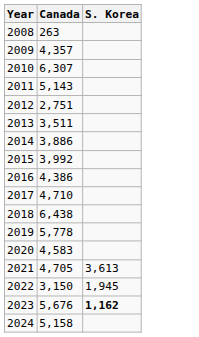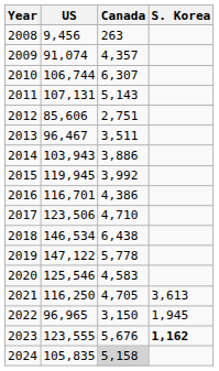+ column: US | 9,456 | 91,074 | 106,744 | 107,131 | 85,606 | 96,467 | 103,943 | 119,945 | 116,701 | 123,506 | 146,534 | 147,122 | 125,546 | 116,250 | 96,965 | 123,555 | 105,835
2024 | Canada: no background -> lightgrey background
